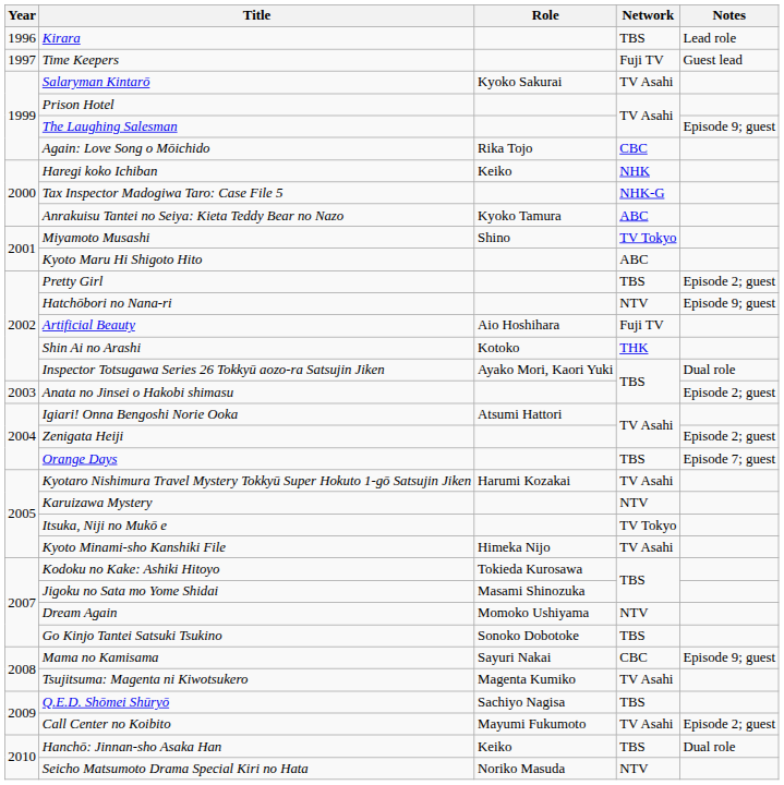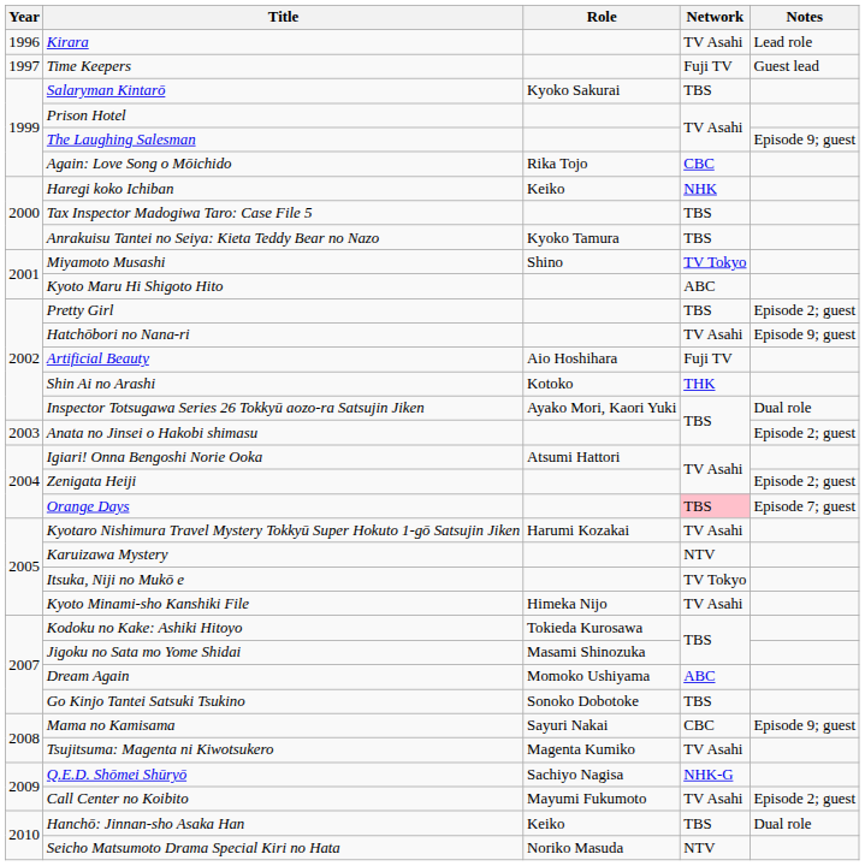Kirara | Network: TBS -> TV Asahi
Salaryman Kintarō | Network: TV Asahi -> TBS
Tax Inspector Madogiwa Taro: Case File 5 | Network: NHK-G -> TBS
Anrakuisu Tantei no Seiya: Kieta Teddy Bear no Nazo | Network: ABC -> TBS
Hatchōbori no Nana-ri | Network: NTV -> TV Asahi
Orange Days | Network: no background -> pink background
Dream Again | Network: NTV -> ABC
Q.E.D. Shōmei Shūryō | Network: TBS -> NHK-G
